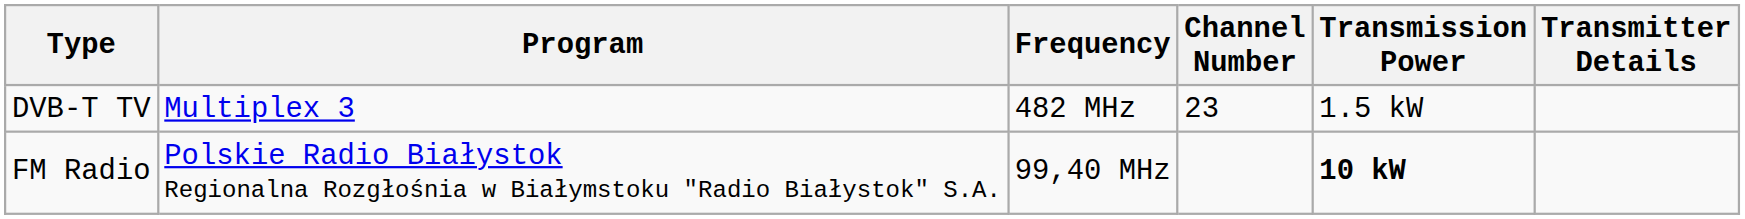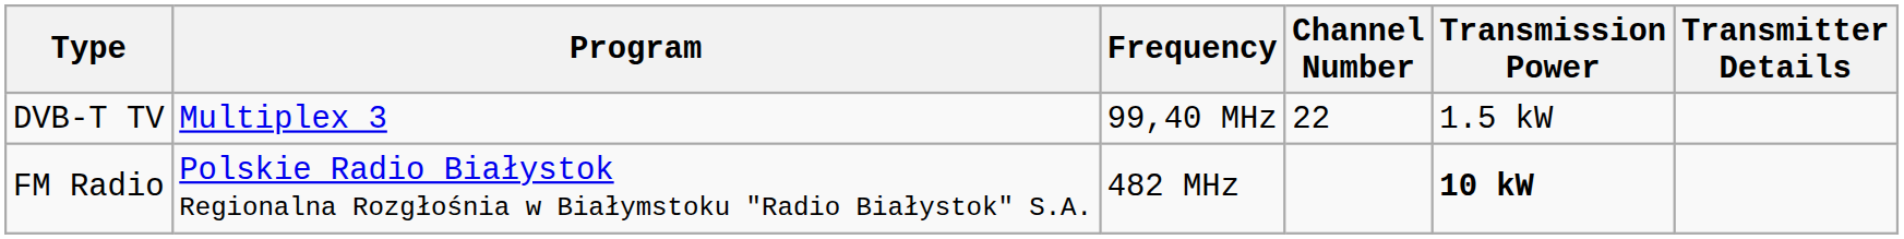DVB-T TV | Frequency: 482 MHz -> 99,40 MHz
DVB-T TV | Channel Number: 23 -> 22
FM Radio | Frequency: 99,40 MHz -> 482 MHz
